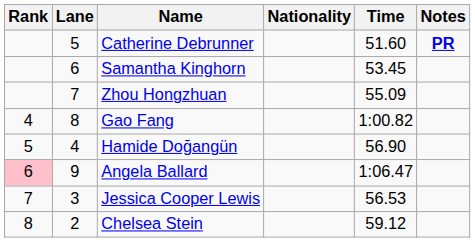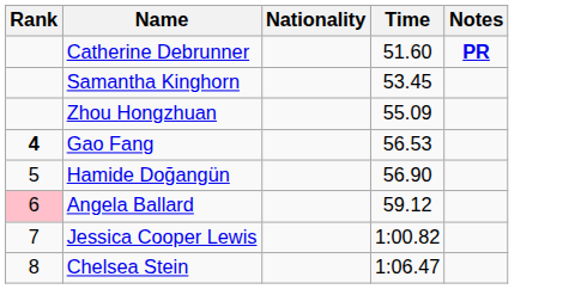- column: Lane | 5 | 6 | 7 | 8 | 4 | 9 | 3 | 2
Gao Fang | Rank: normal -> bold
Gao Fang | Time: 1:00.82 -> 56.53
Angela Ballard | Time: 1:06.47 -> 59.12
Jessica Cooper Lewis | Time: 56.53 -> 1:00.82
Chelsea Stein | Time: 59.12 -> 1:06.47
